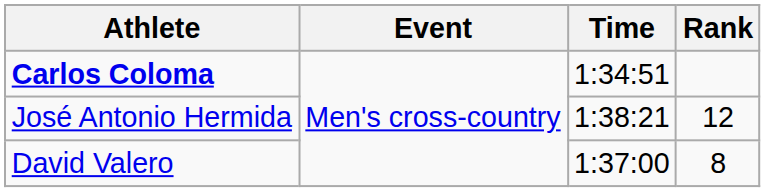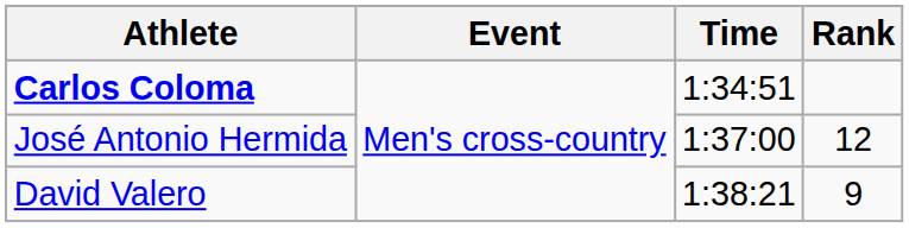José Antonio Hermida | Time: 1:38:21 -> 1:37:00
David Valero | Time: 1:37:00 -> 1:38:21
David Valero | Rank: 8 -> 9
